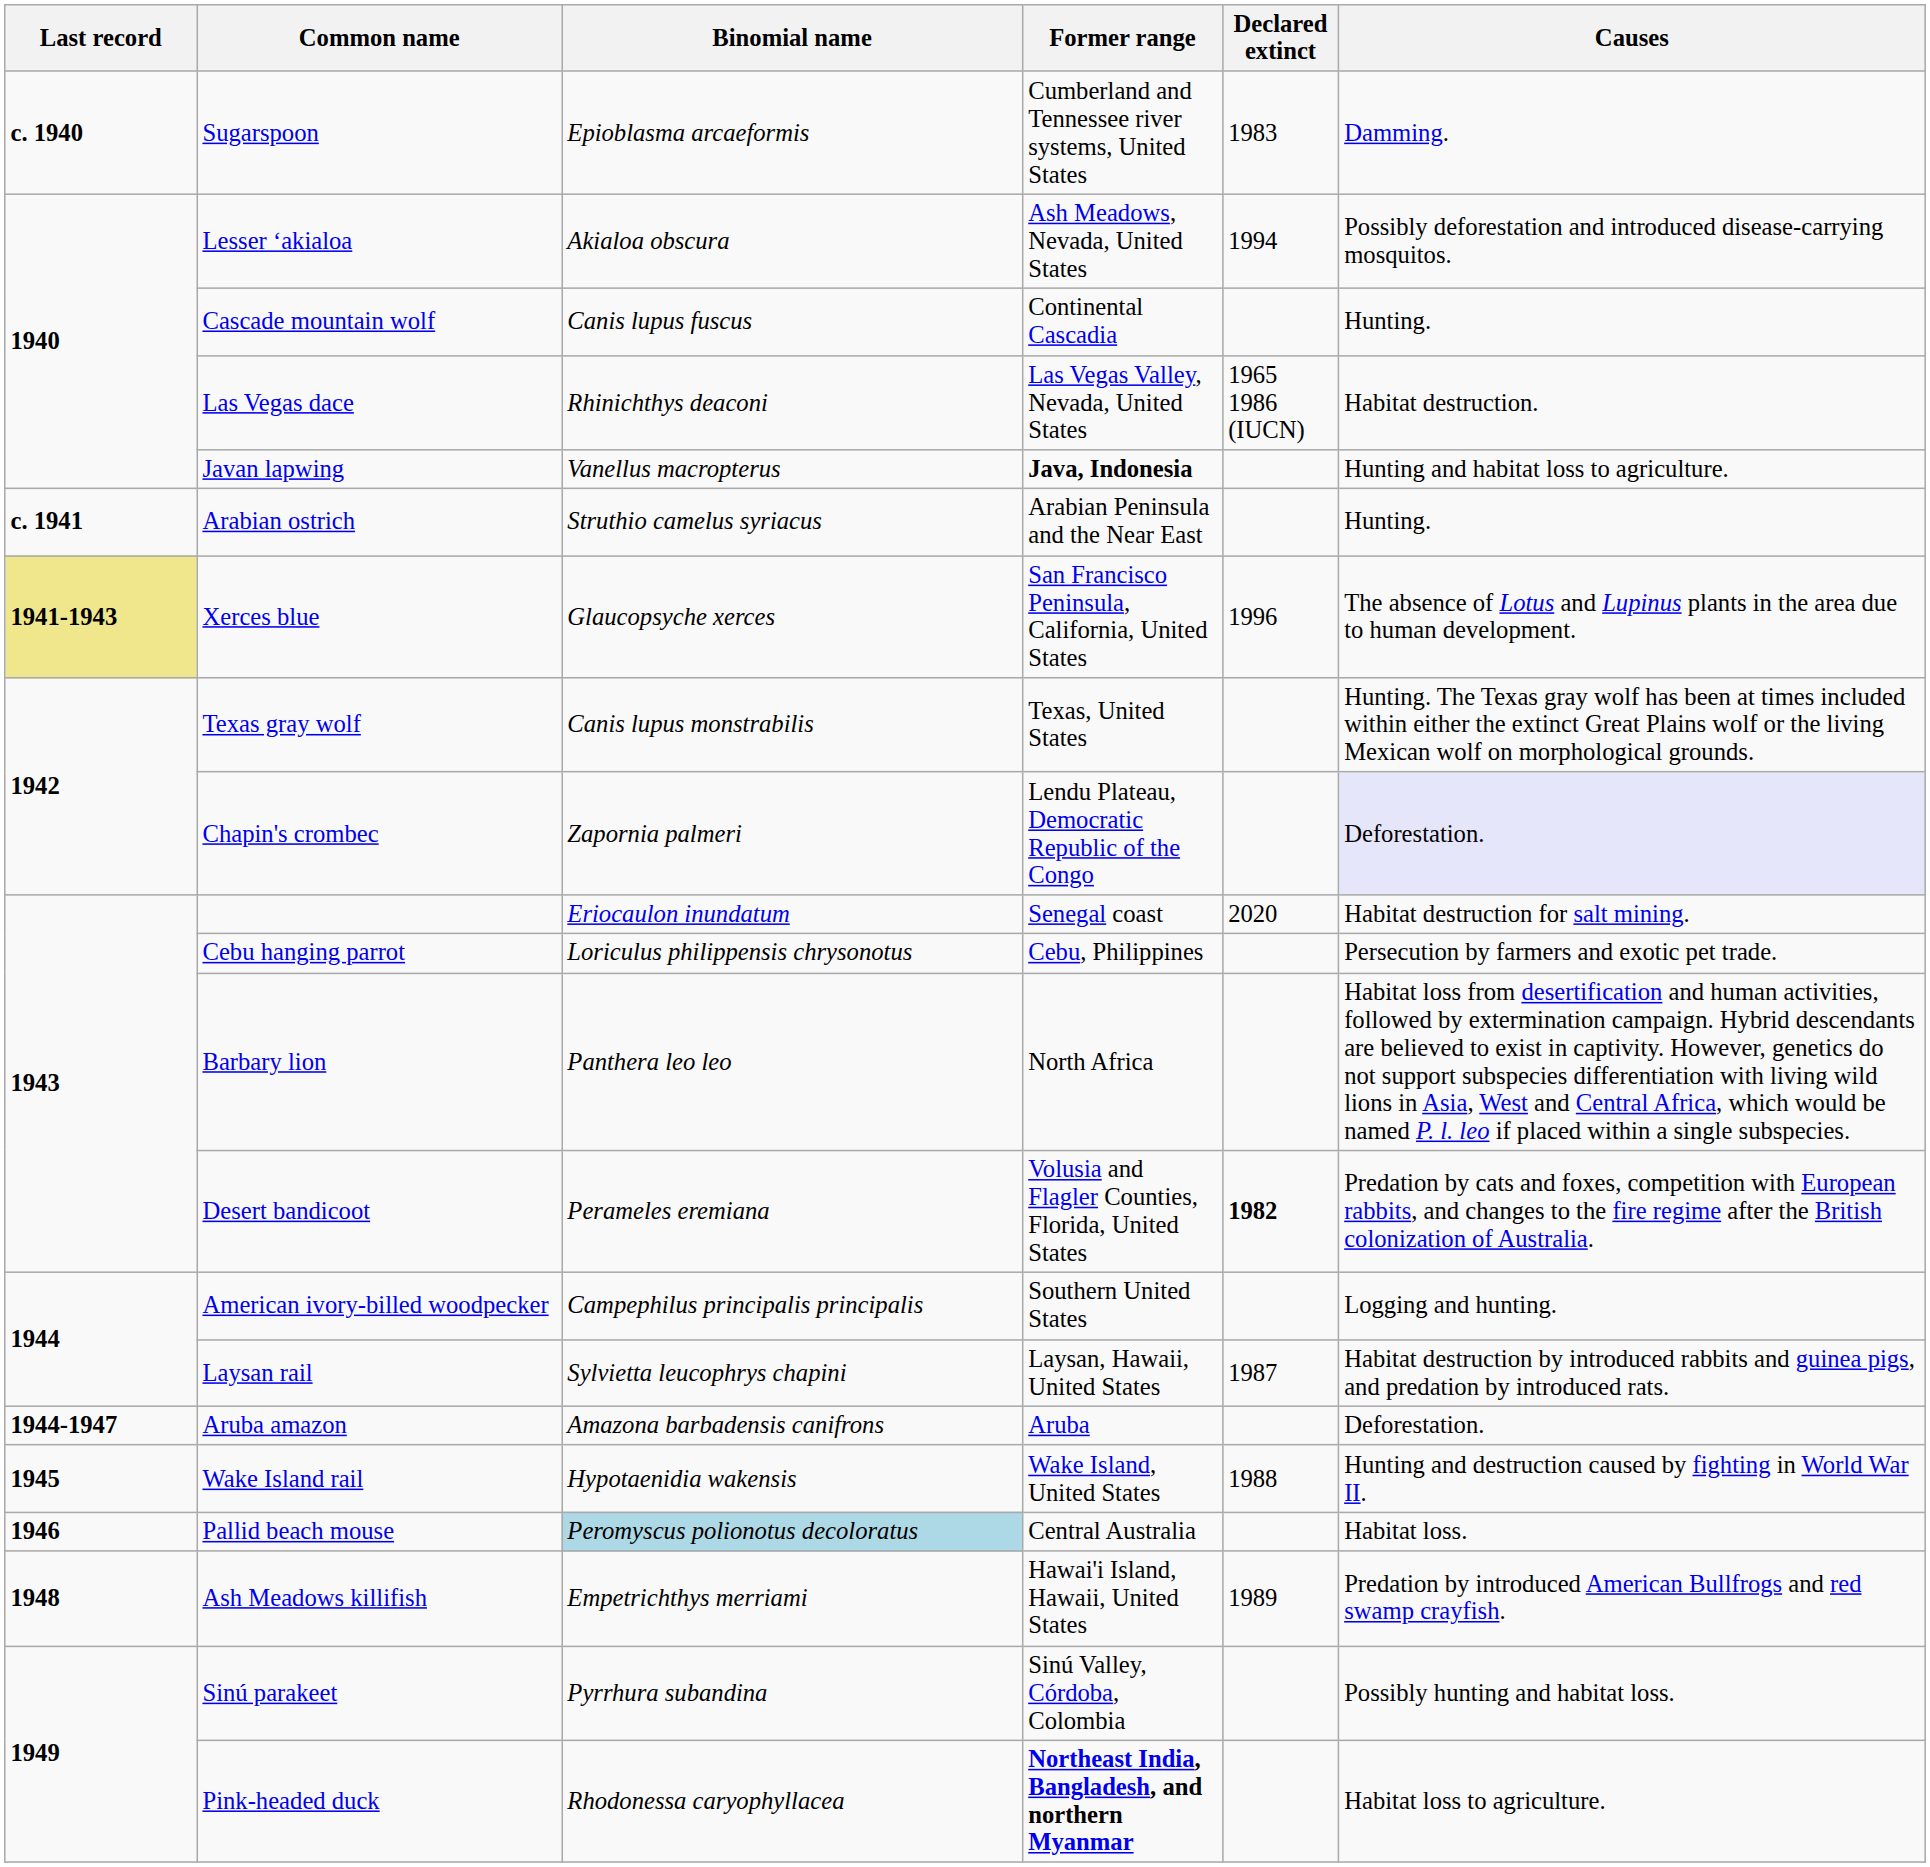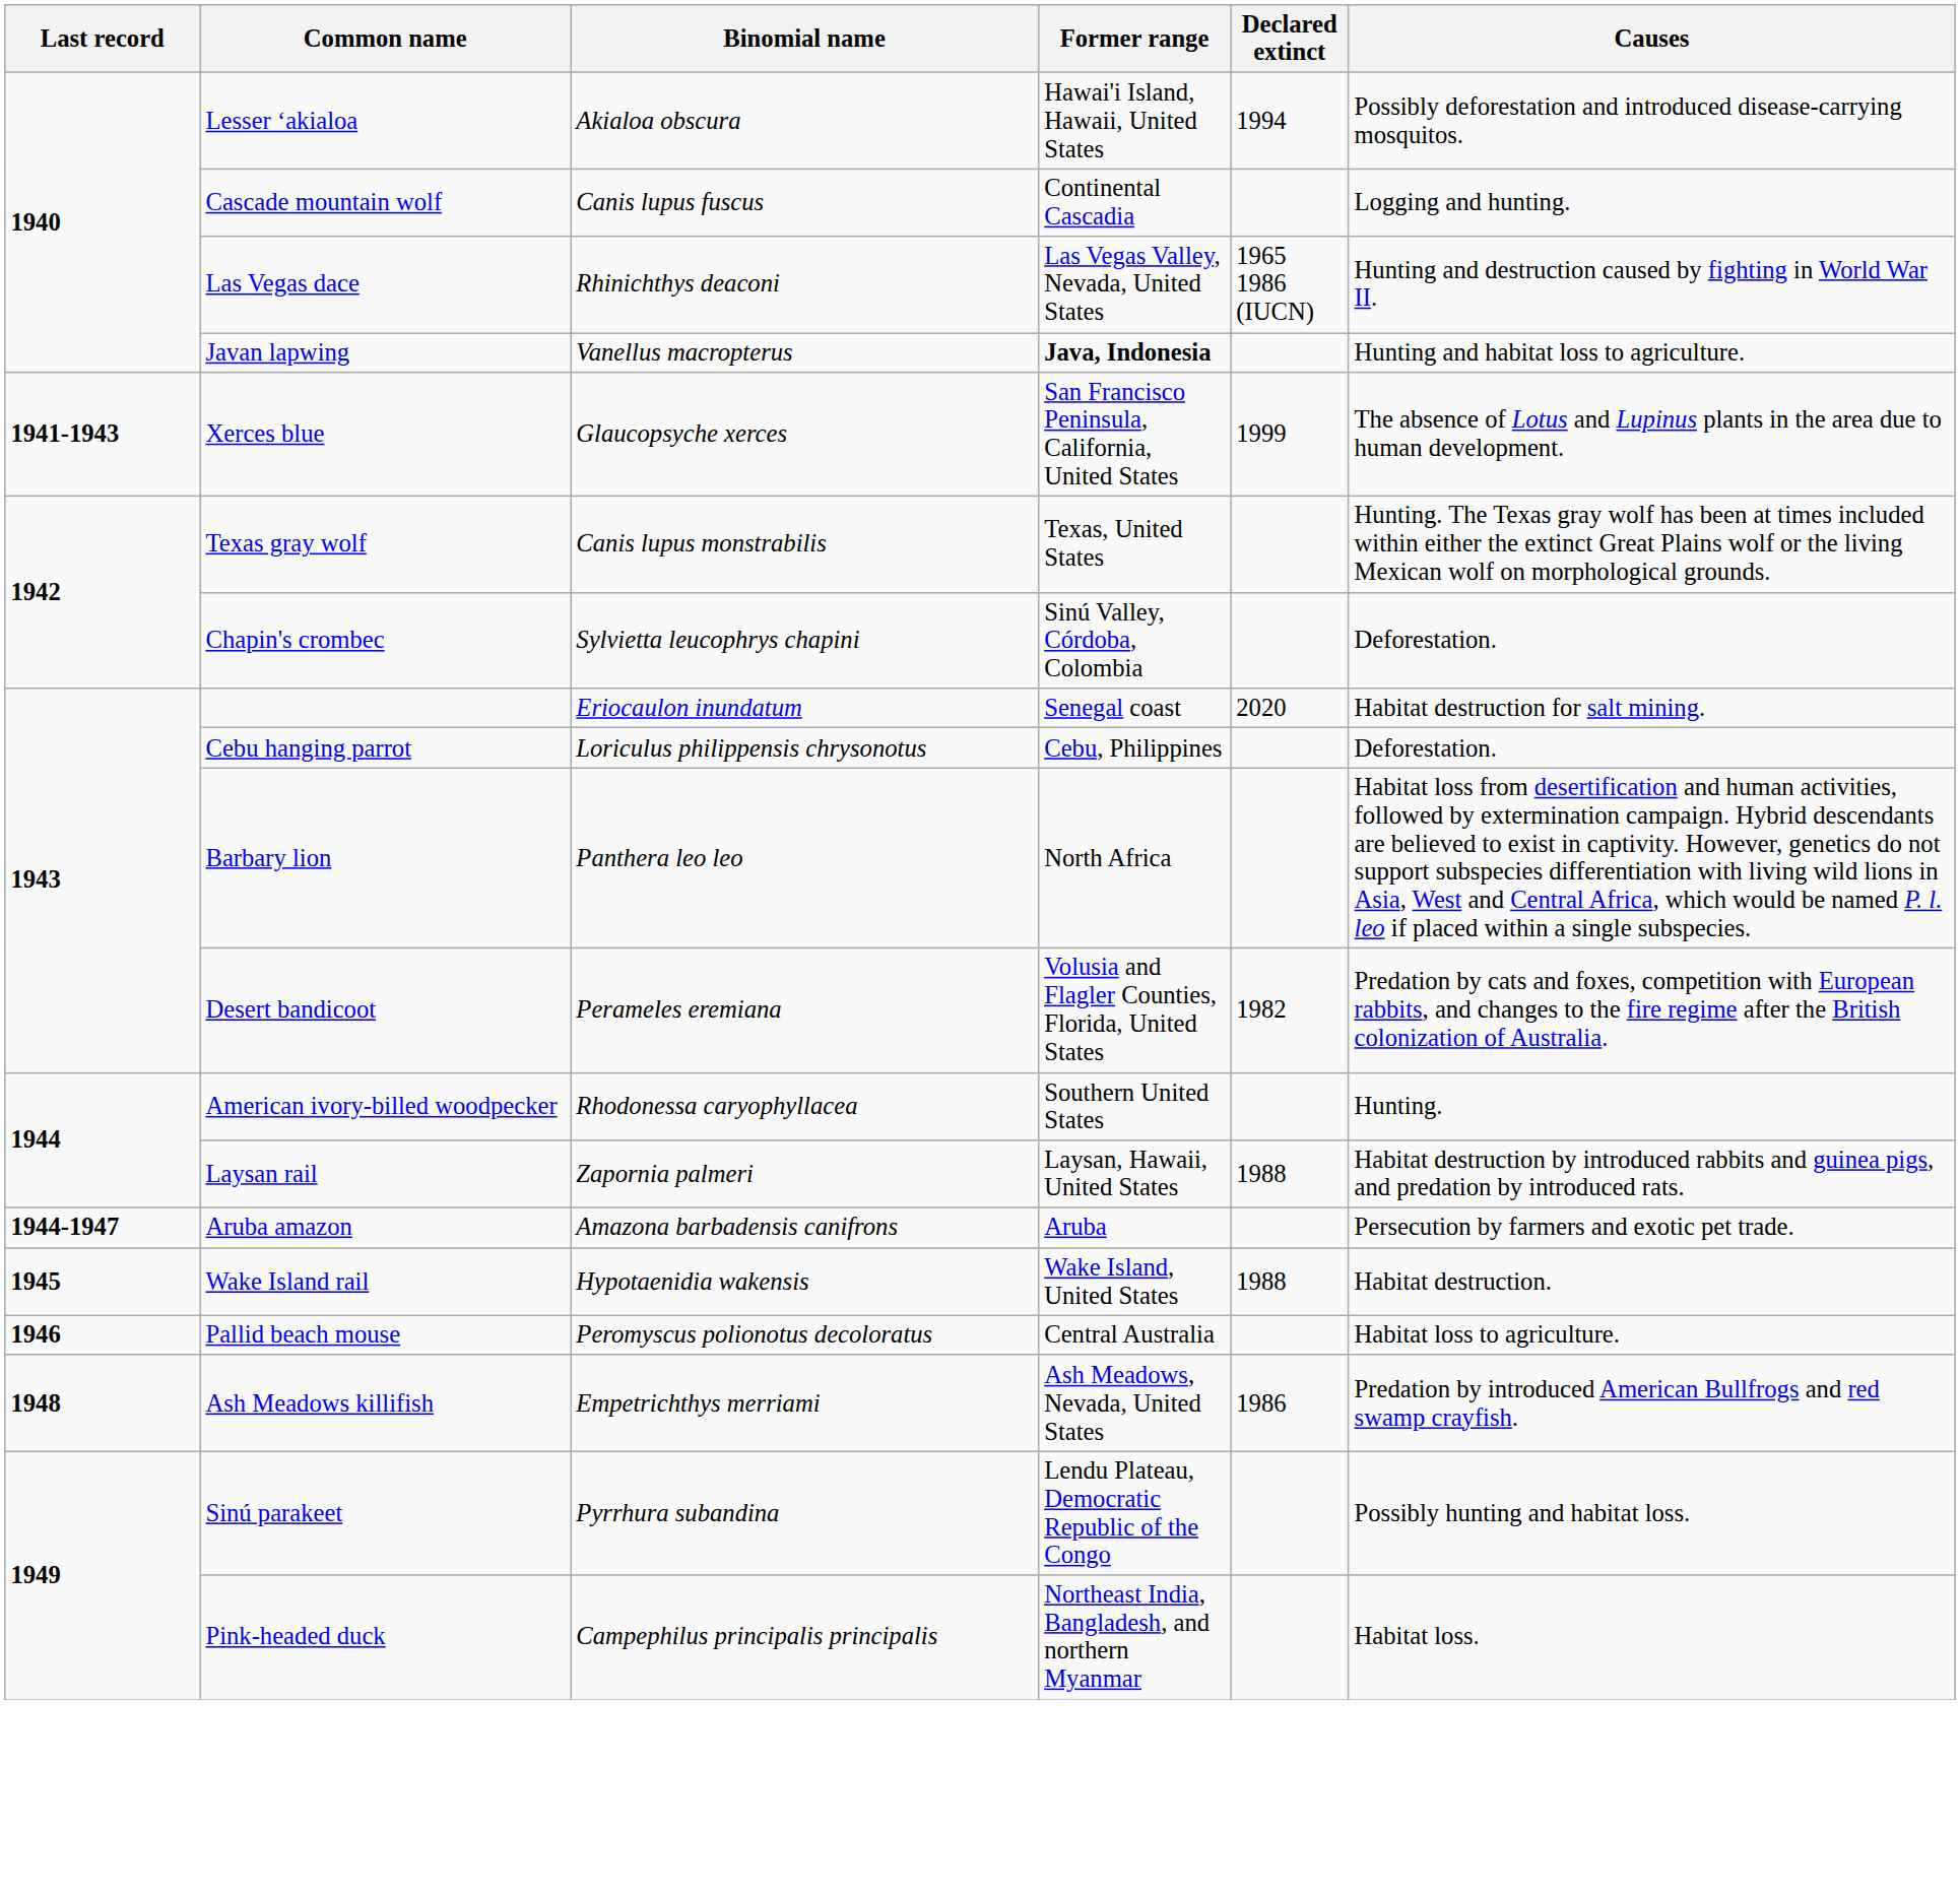- row: c. 1940 | Sugarspoon | Epioblasma arcaeformis | Cumberland and Tennessee river systems, United States | 1983 | Damming.
Lesser ʻakialoa | Former range: Ash Meadows, Nevada, United States -> Hawai'i Island, Hawaii, United States
Cascade mountain wolf | Causes: Hunting. -> Logging and hunting.
Las Vegas dace | Causes: Habitat destruction. -> Hunting and destruction caused by fighting in World War II.
- row: c. 1941 | Arabian ostrich | Struthio camelus syriacus | Arabian Peninsula and the Near East | Hunting.
Xerces blue | Last record: khaki background -> no background
Xerces blue | Declared extinct: 1996 -> 1999
Chapin's crombec | Binomial name: Zapornia palmeri -> Sylvietta leucophrys chapini
Chapin's crombec | Former range: Lendu Plateau, Democratic Republic of the Congo -> Sinú Valley, Córdoba, Colombia
Chapin's crombec | Causes: lavender background -> no background
Cebu hanging parrot | Causes: Persecution by farmers and exotic pet trade. -> Deforestation.
Desert bandicoot | Declared extinct: bold -> normal
American ivory-billed woodpecker | Binomial name: Campephilus principalis principalis -> Rhodonessa caryophyllacea
American ivory-billed woodpecker | Causes: Logging and hunting. -> Hunting.
Laysan rail | Binomial name: Sylvietta leucophrys chapini -> Zapornia palmeri
Laysan rail | Declared extinct: 1987 -> 1988
Aruba amazon | Causes: Deforestation. -> Persecution by farmers and exotic pet trade.
Wake Island rail | Causes: Hunting and destruction caused by fighting in World War II. -> Habitat destruction.
Pallid beach mouse | Binomial name: lightblue background -> no background
Pallid beach mouse | Causes: Habitat loss. -> Habitat loss to agriculture.
Ash Meadows killifish | Former range: Hawai'i Island, Hawaii, United States -> Ash Meadows, Nevada, United States
Ash Meadows killifish | Declared extinct: 1989 -> 1986
Sinú parakeet | Former range: Sinú Valley, Córdoba, Colombia -> Lendu Plateau, Democratic Republic of the Congo
Pink-headed duck | Binomial name: Rhodonessa caryophyllacea -> Campephilus principalis principalis
Pink-headed duck | Former range: bold -> normal
Pink-headed duck | Causes: Habitat loss to agriculture. -> Habitat loss.
